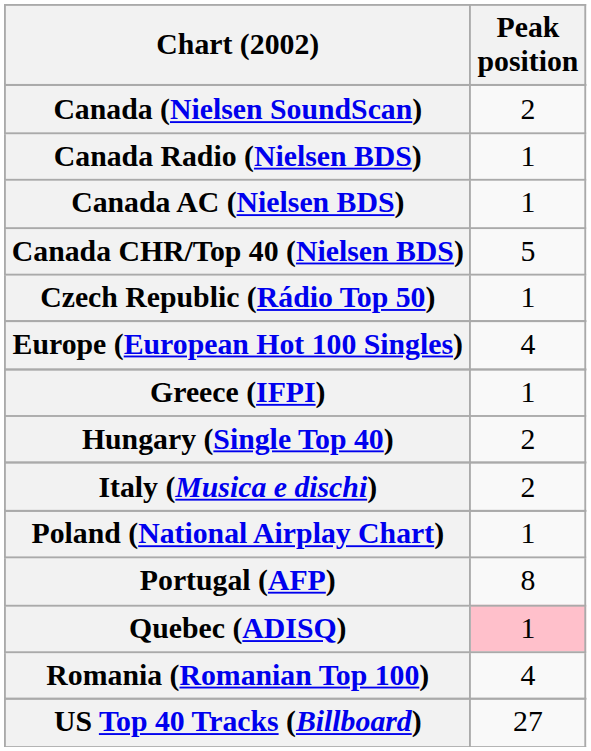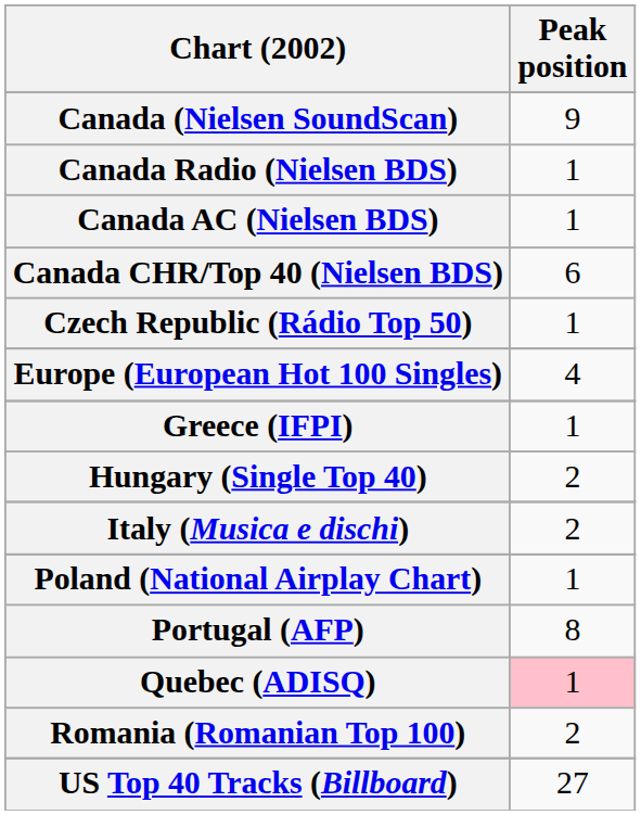Canada (Nielsen SoundScan) | Peak position: 2 -> 9
Canada CHR/Top 40 (Nielsen BDS) | Peak position: 5 -> 6
Romania (Romanian Top 100) | Peak position: 4 -> 2
